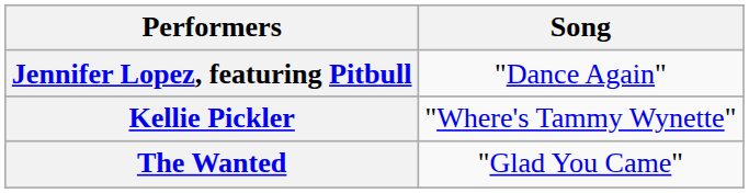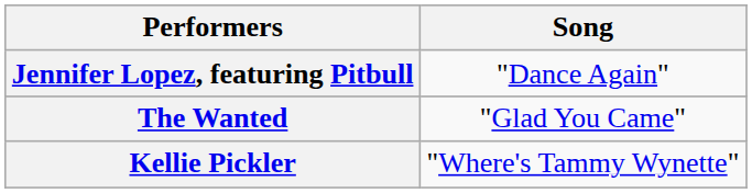rows swapped: The Wanted <-> Kellie Pickler
